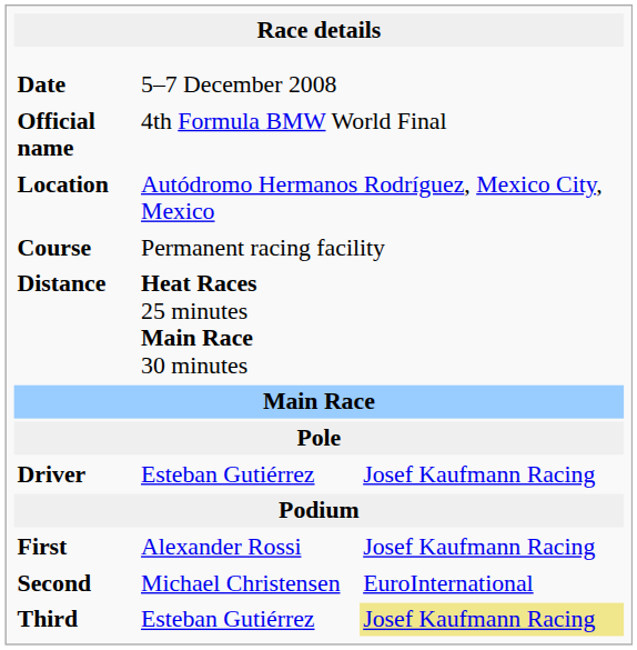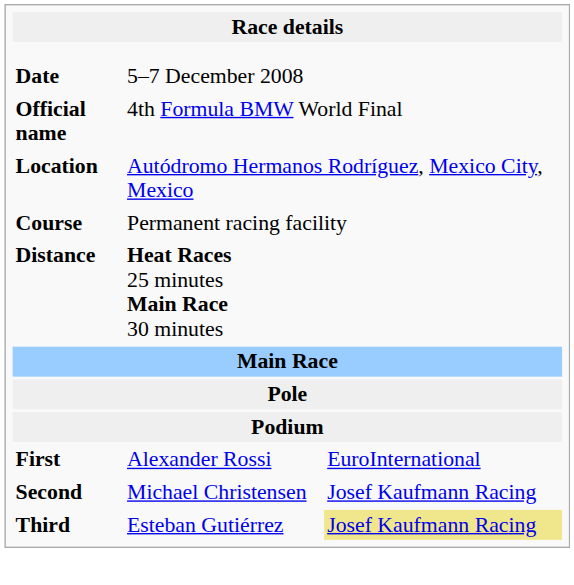- row: Driver | Esteban Gutiérrez | Josef Kaufmann Racing
First | column 3: Josef Kaufmann Racing -> EuroInternational
Second | column 3: EuroInternational -> Josef Kaufmann Racing
